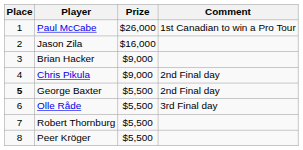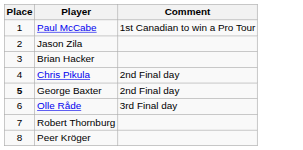- column: Prize | $26,000 | $16,000 | $9,000 | $9,000 | $5,500 | $5,500 | $5,500 | $5,500
